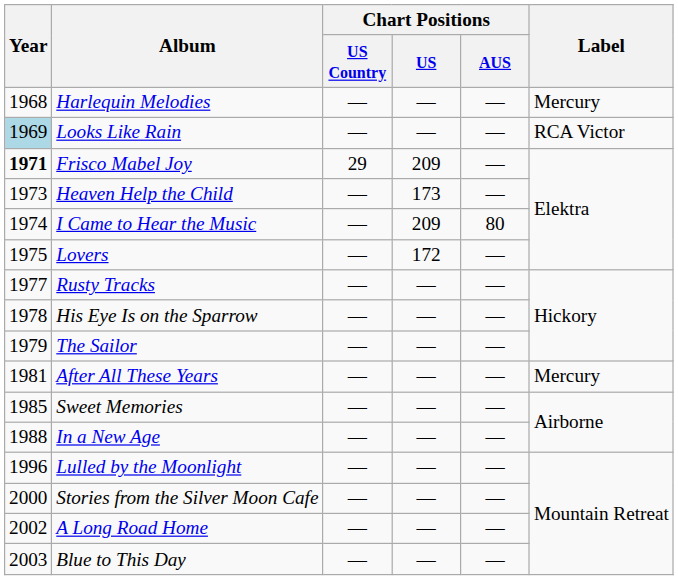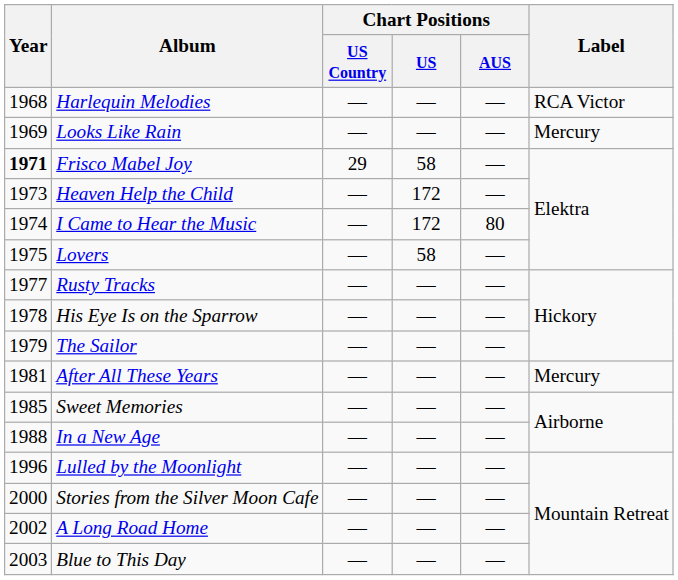Harlequin Melodies | Label: Mercury -> RCA Victor
Looks Like Rain | Year: lightblue background -> no background
Looks Like Rain | Label: RCA Victor -> Mercury
Frisco Mabel Joy | Chart Positions / US: 209 -> 58
Heaven Help the Child | Chart Positions / US: 173 -> 172
I Came to Hear the Music | Chart Positions / US: 209 -> 172
Lovers | Chart Positions / US: 172 -> 58
